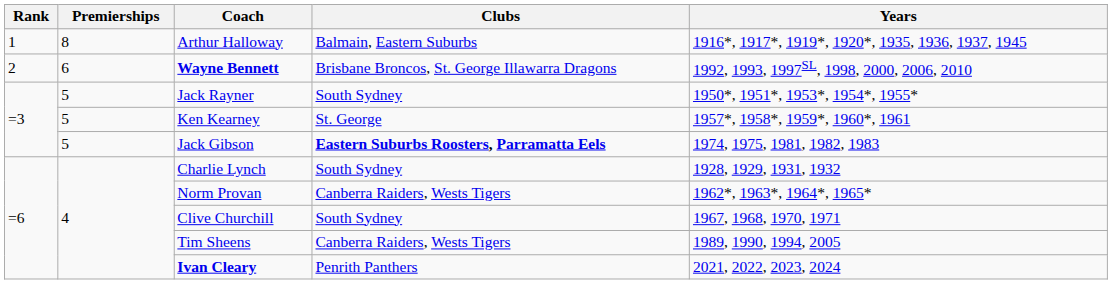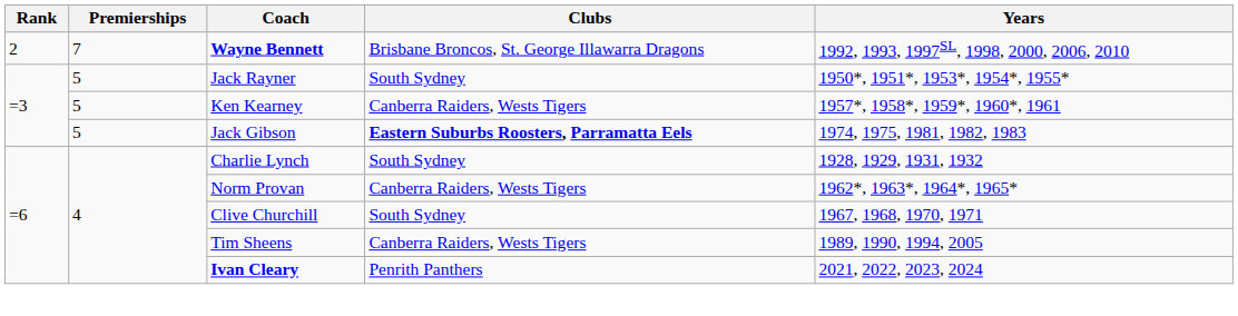- row: 1 | 8 | Arthur Halloway | Balmain, Eastern Suburbs | 1916*, 1917*, 1919*, 1920*, 1935, 1936, 1937, 1945
Wayne Bennett | Premierships: 6 -> 7
Ken Kearney | Clubs: St. George -> Canberra Raiders, Wests Tigers
